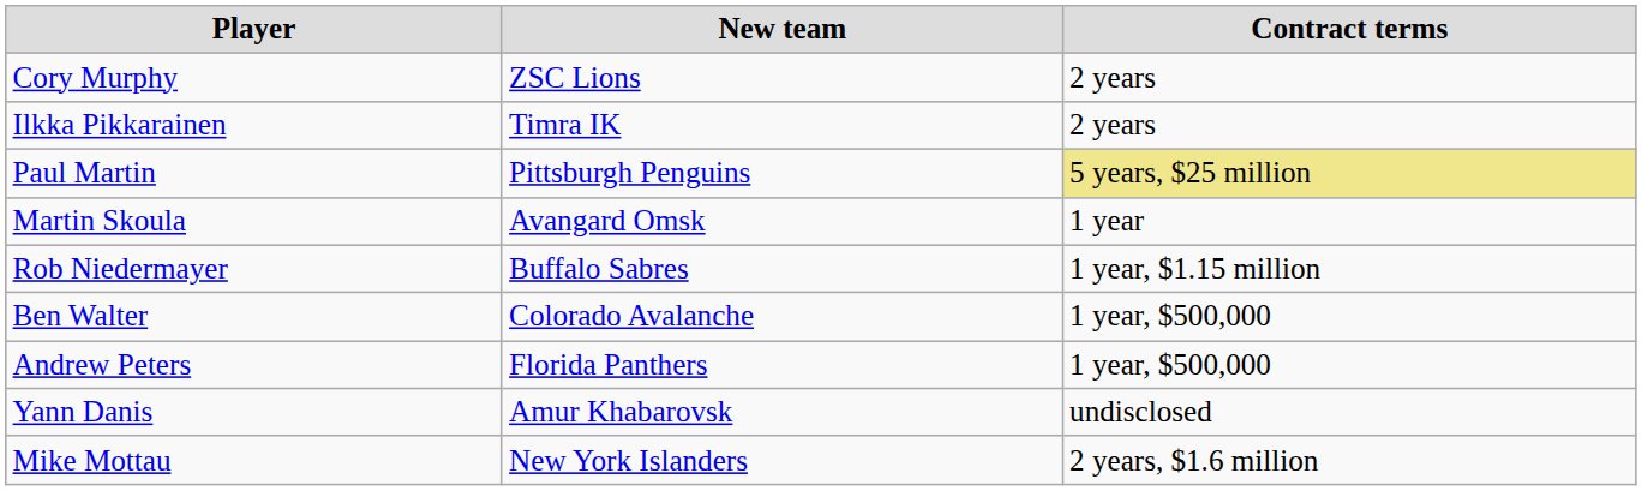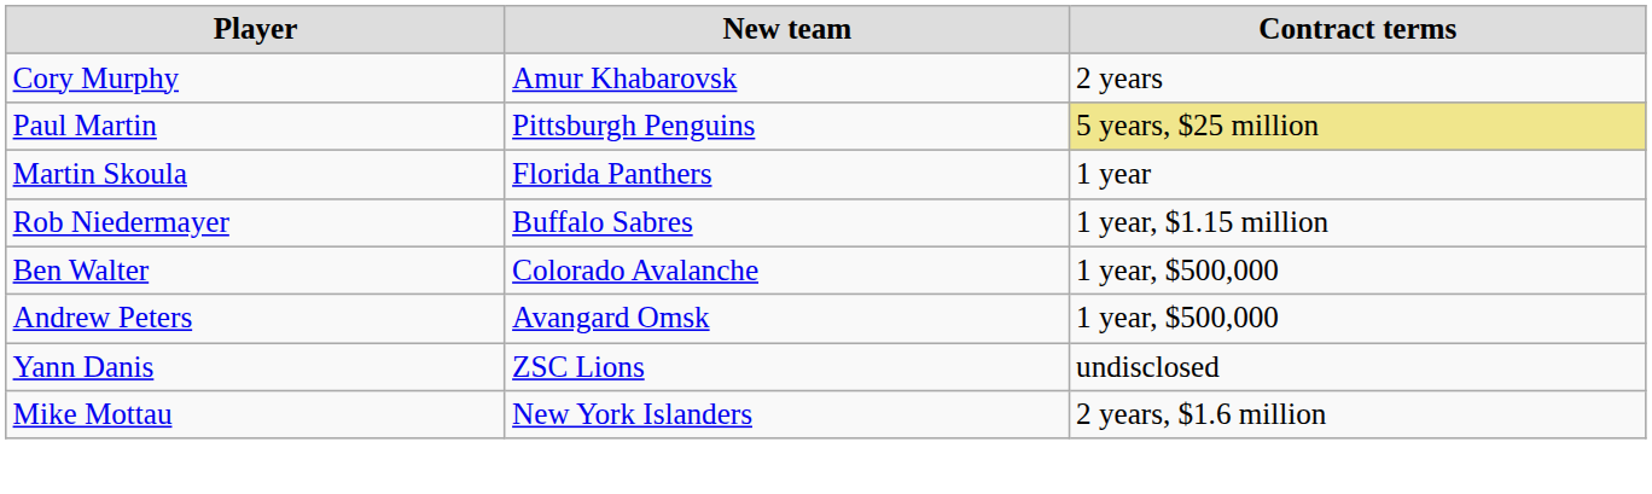Cory Murphy | New team: ZSC Lions -> Amur Khabarovsk
- row: Ilkka Pikkarainen | Timra IK | 2 years
Martin Skoula | New team: Avangard Omsk -> Florida Panthers
Andrew Peters | New team: Florida Panthers -> Avangard Omsk
Yann Danis | New team: Amur Khabarovsk -> ZSC Lions
